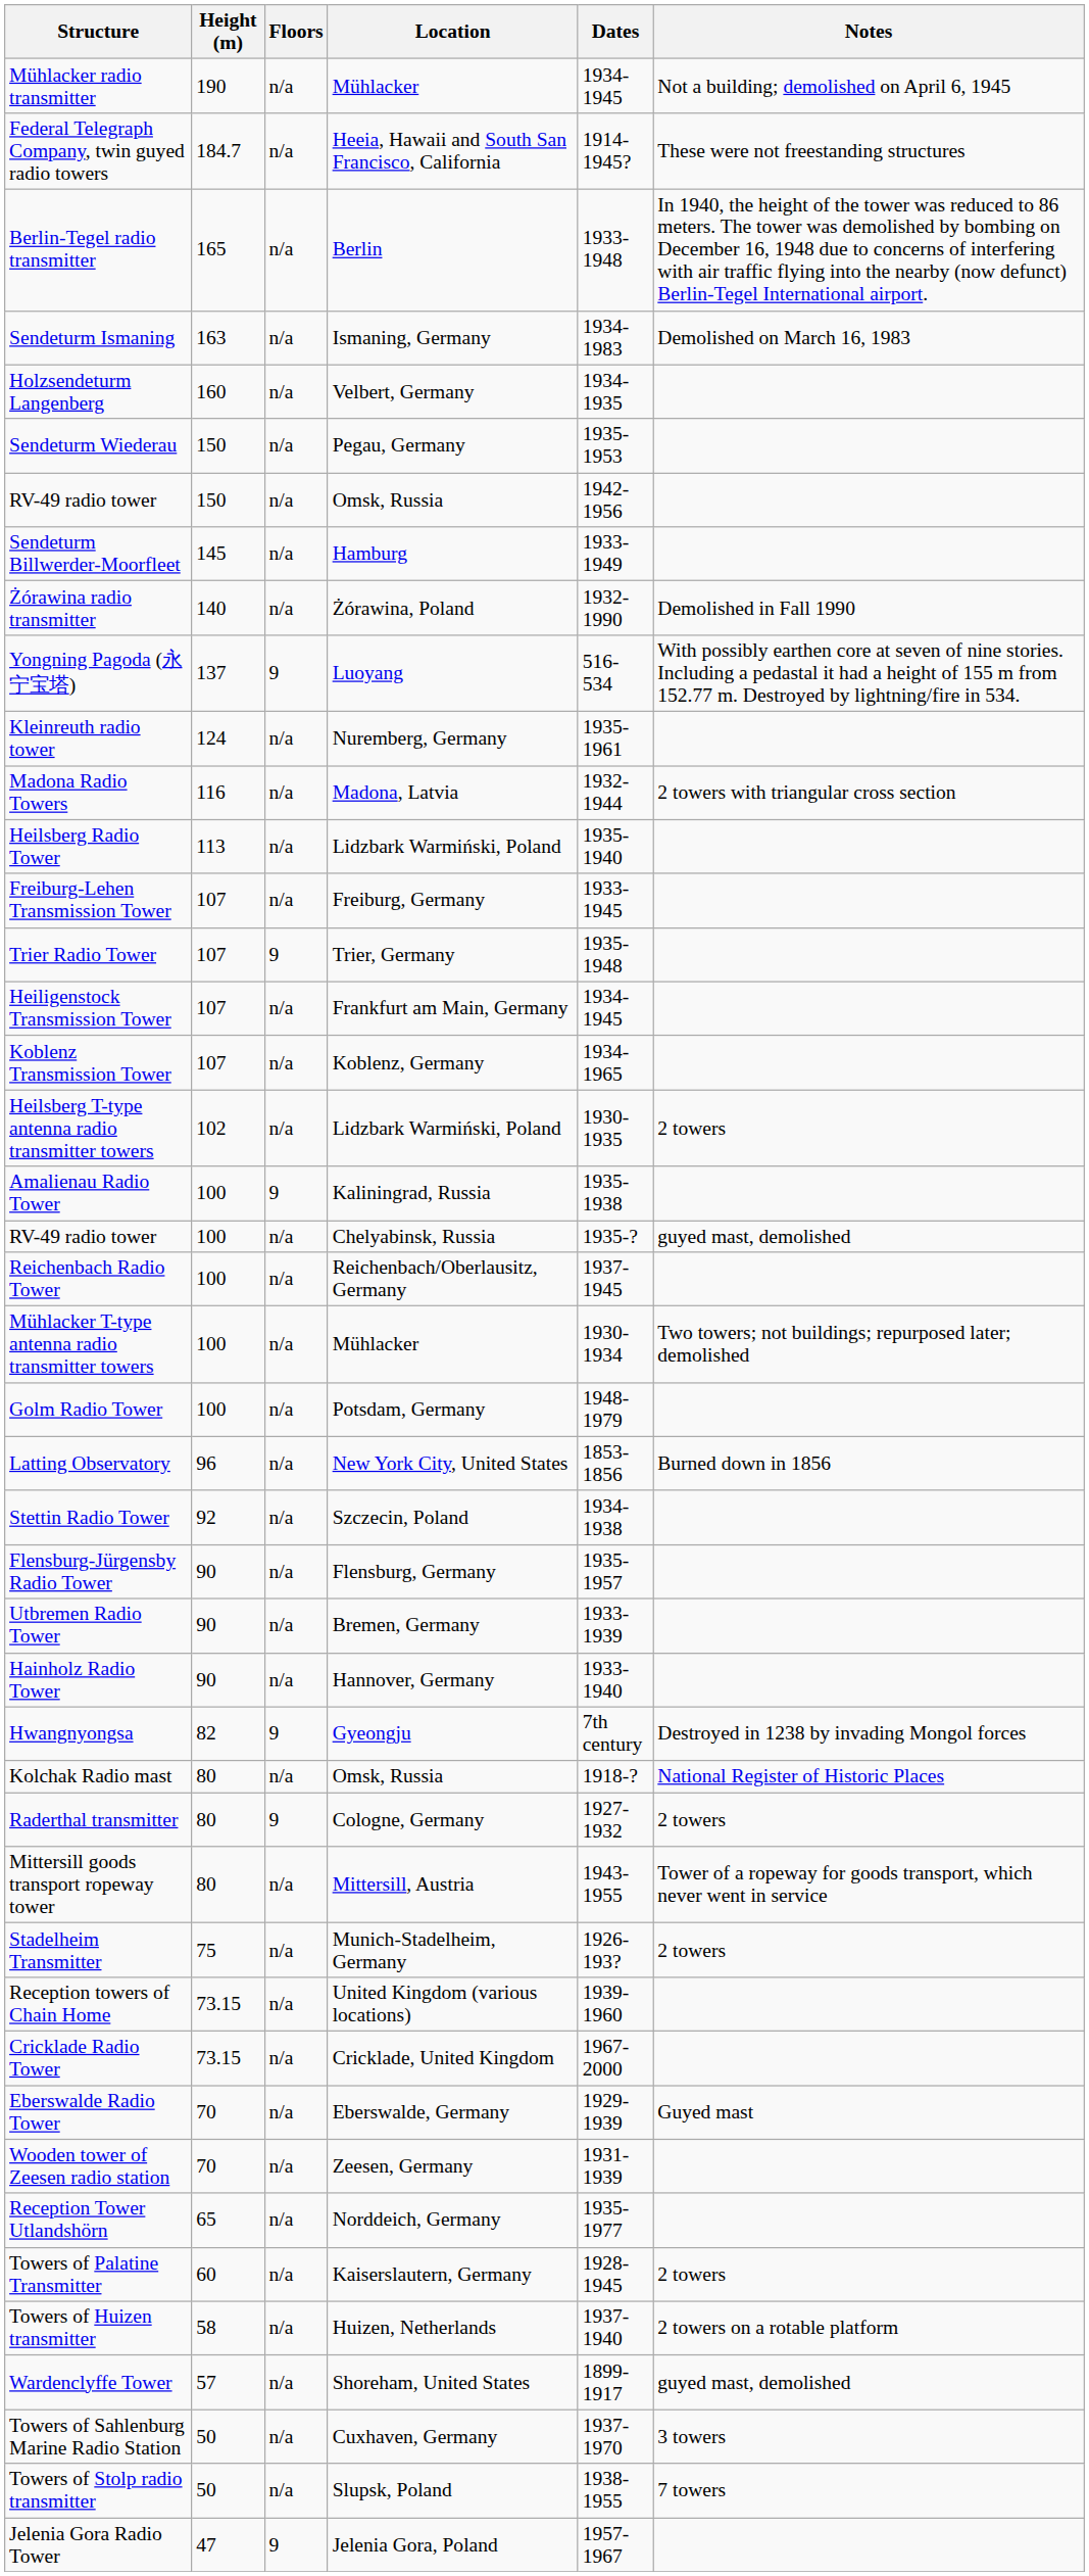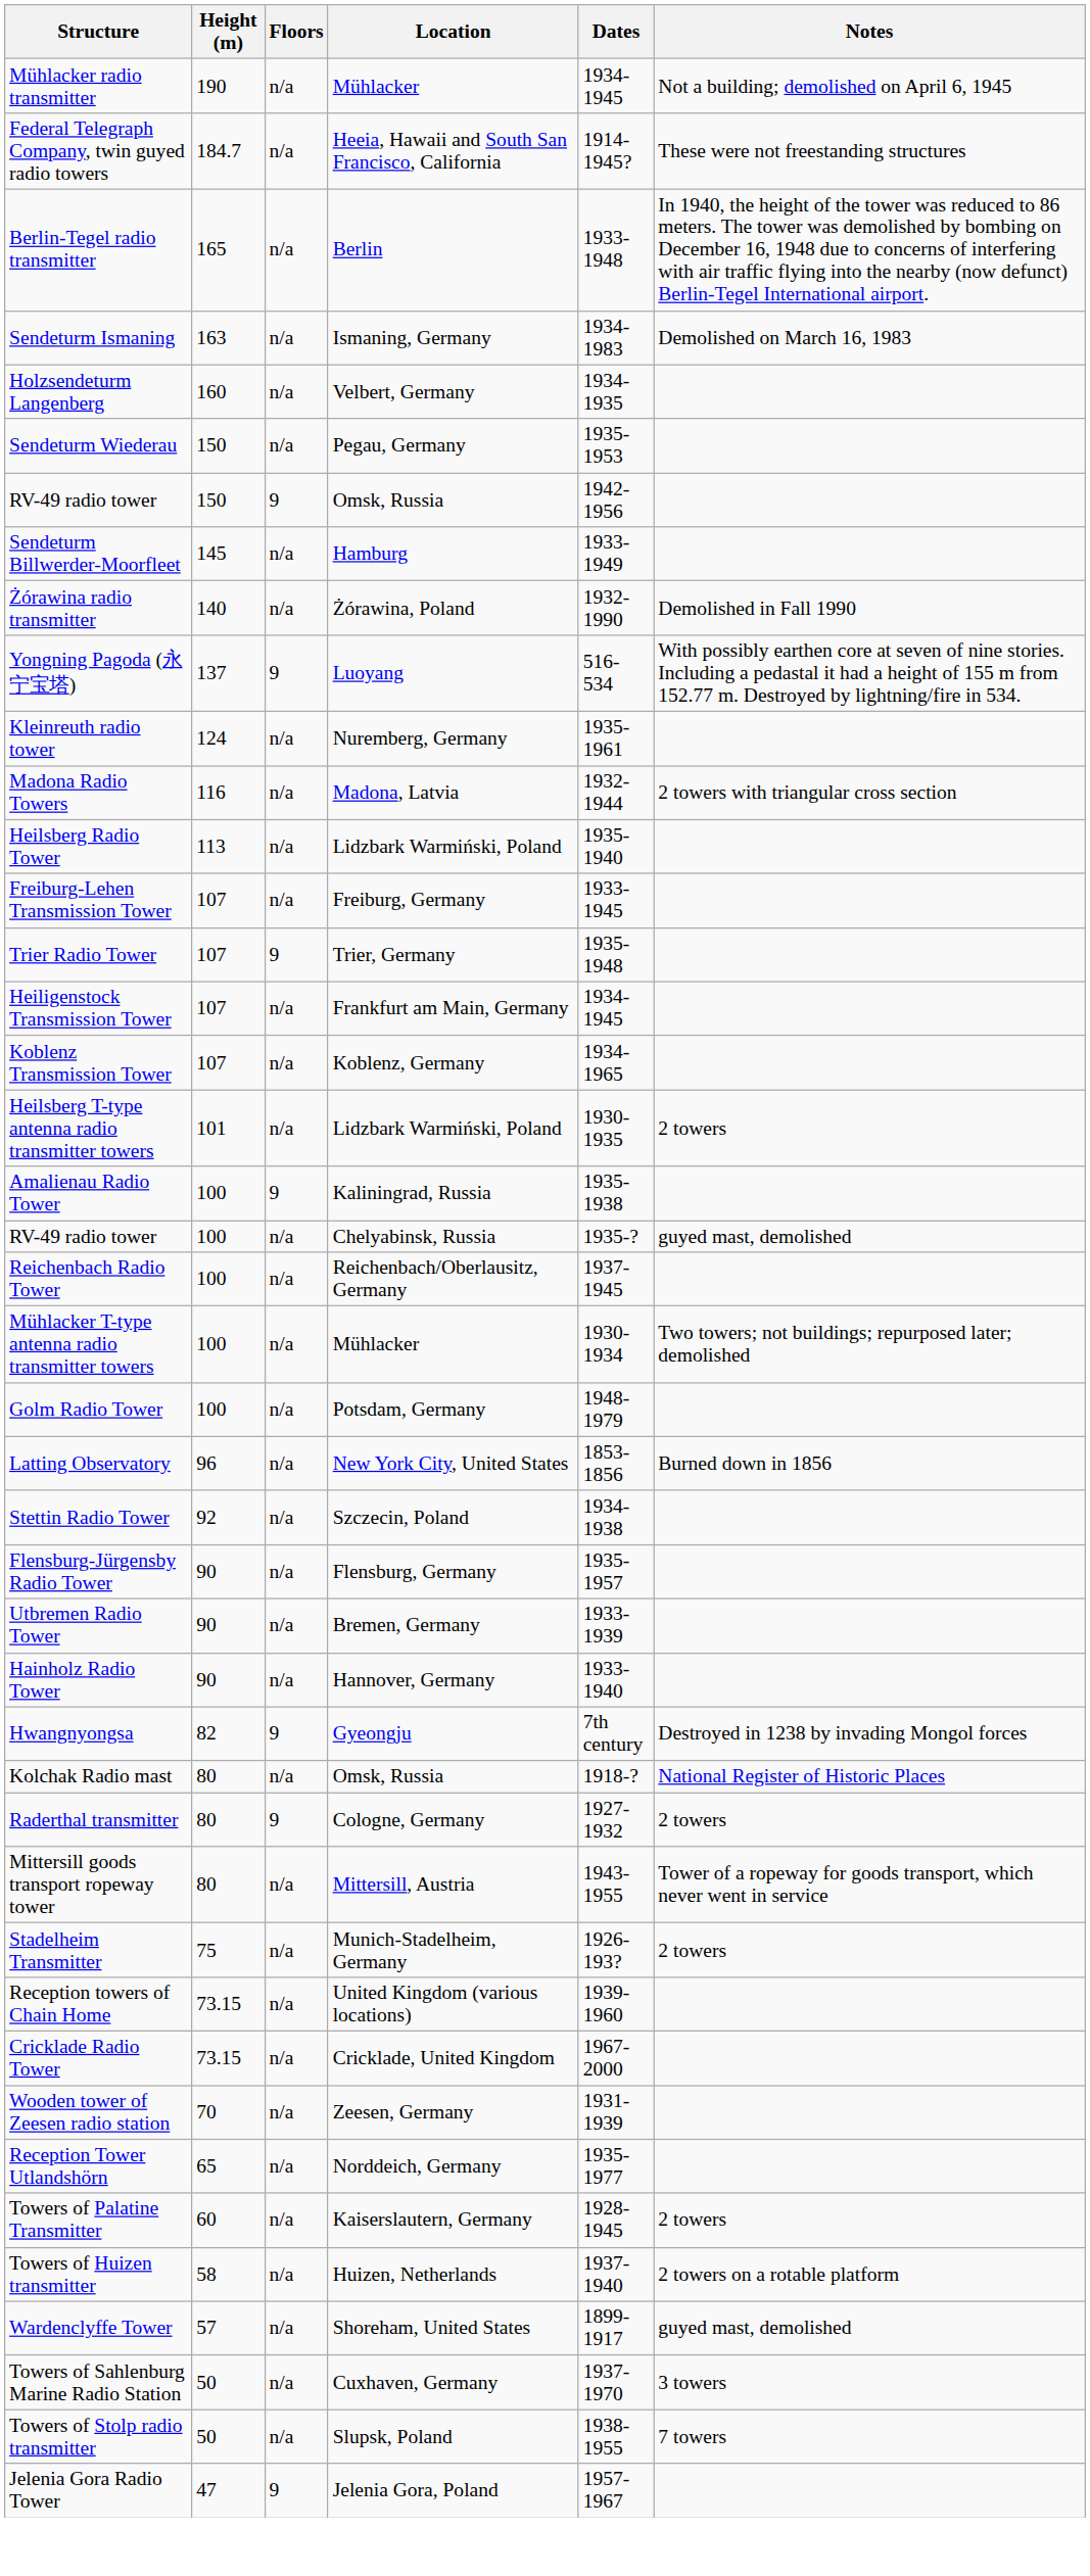RV-49 radio tower / Omsk, Russia | Floors: n/a -> 9
Heilsberg T-type antenna radio transmitter towers | Height (m): 102 -> 101
- row: Eberswalde Radio Tower | 70 | n/a | Eberswalde, Germany | 1929-1939 | Guyed mast
